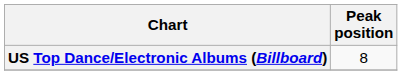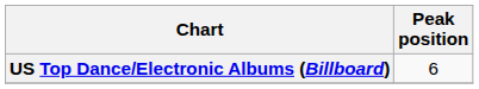US Top Dance/Electronic Albums (Billboard) | Peak position: 8 -> 6
